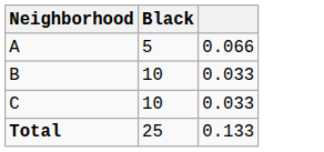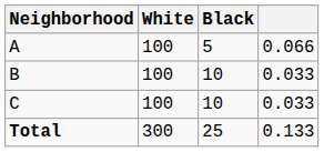+ column: White | 100 | 100 | 100 | 300
